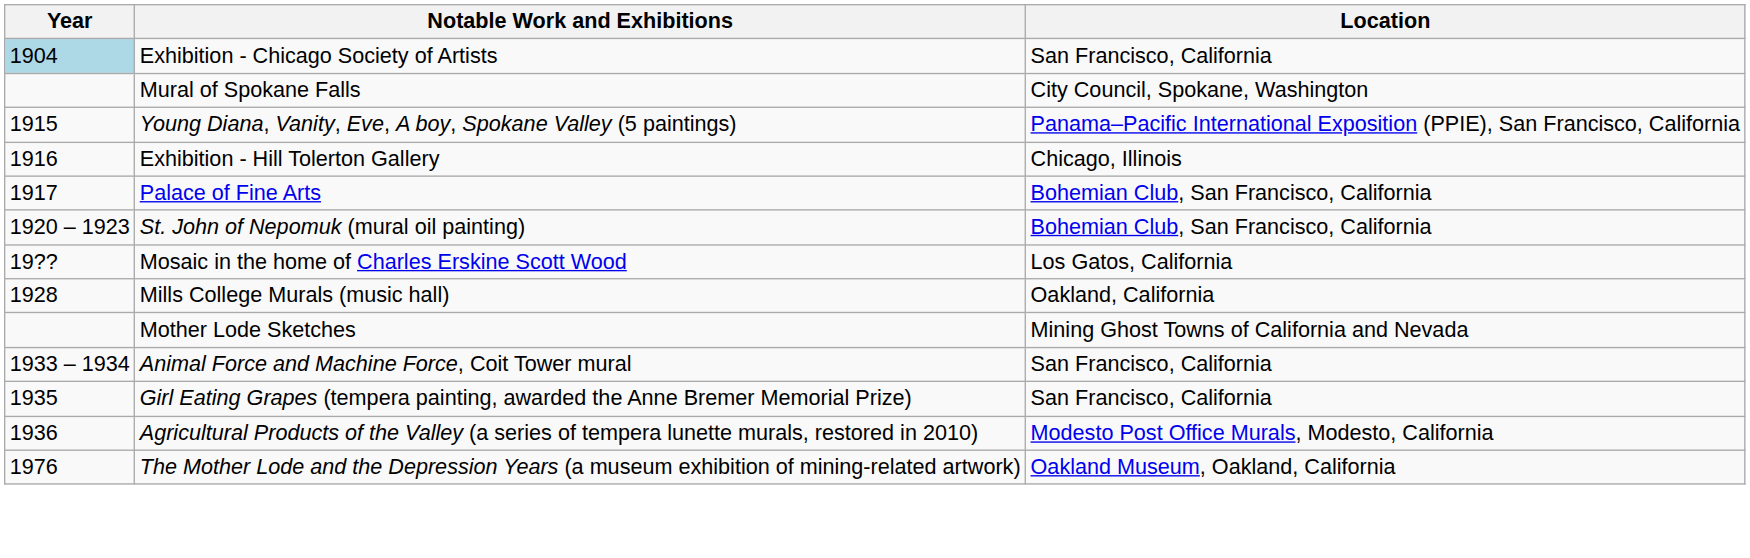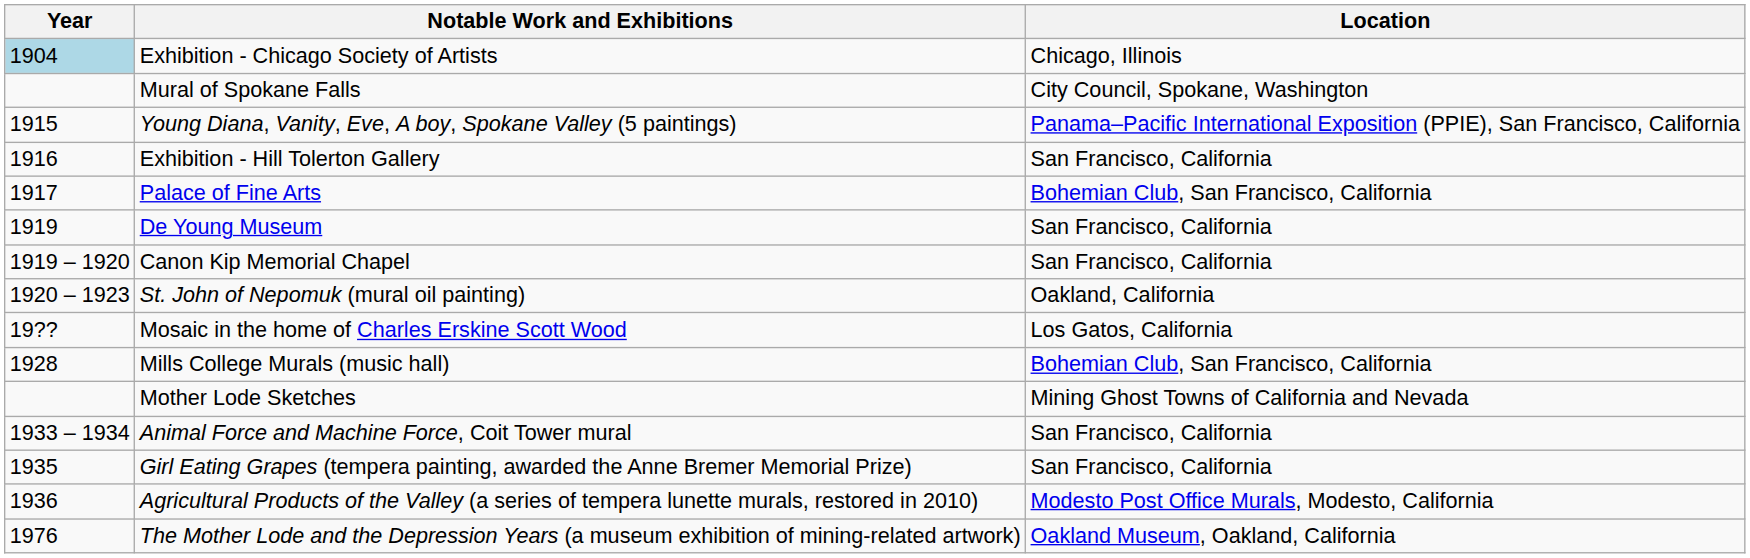Exhibition - Chicago Society of Artists | Location: San Francisco, California -> Chicago, Illinois
Exhibition - Hill Tolerton Gallery | Location: Chicago, Illinois -> San Francisco, California
+ row: 1919 | De Young Museum | San Francisco, California
+ row: 1919 – 1920 | Canon Kip Memorial Chapel | San Francisco, California
St. John of Nepomuk (mural oil painting) | Location: Bohemian Club, San Francisco, California -> Oakland, California
Mills College Murals (music hall) | Location: Oakland, California -> Bohemian Club, San Francisco, California
